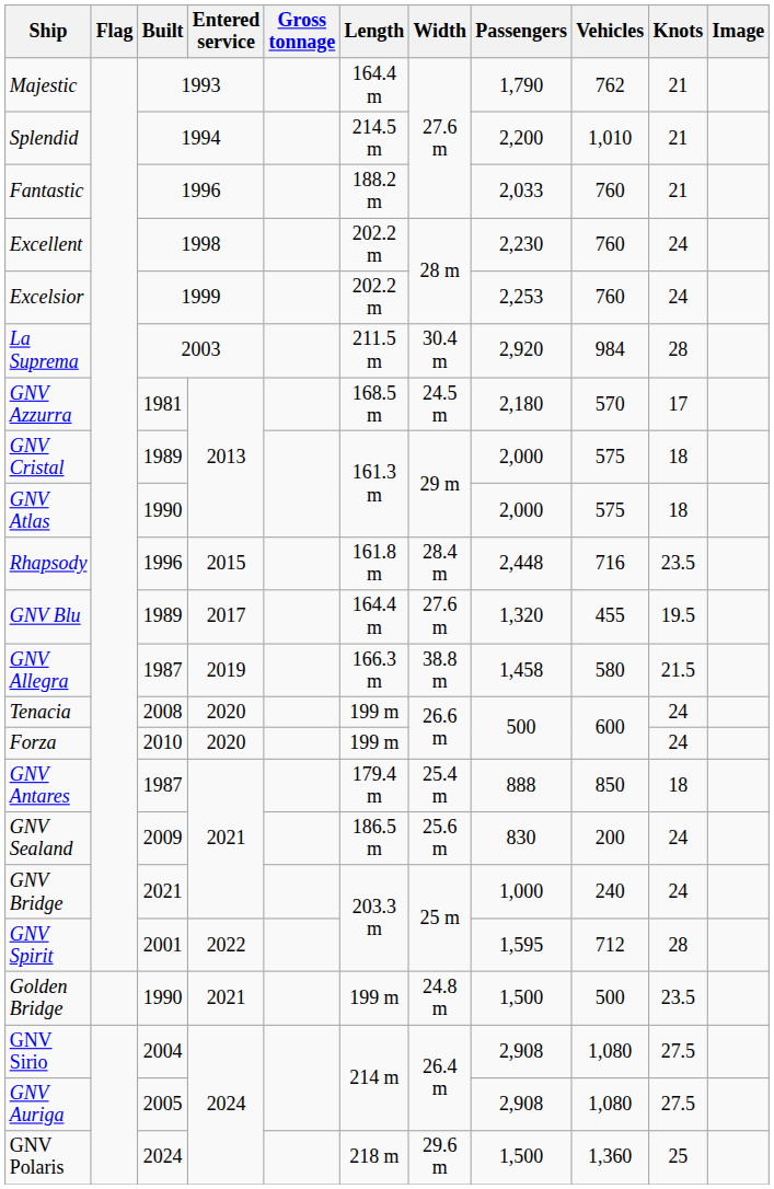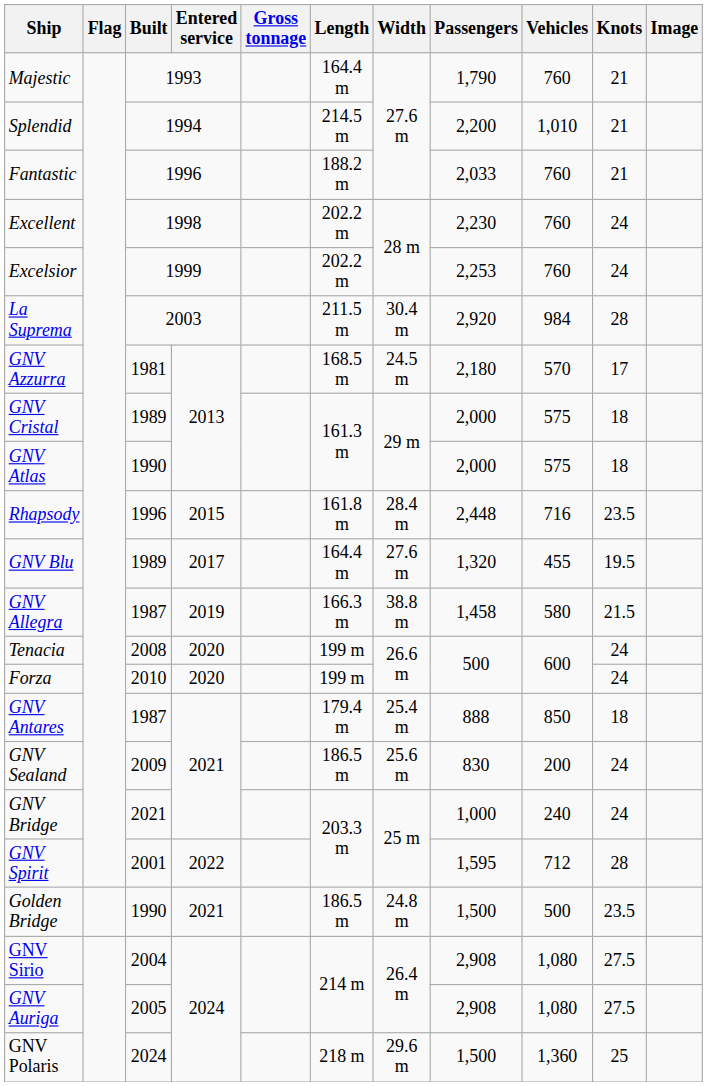Majestic | Vehicles: 762 -> 760
Golden Bridge | Length: 199 m -> 186.5 m
